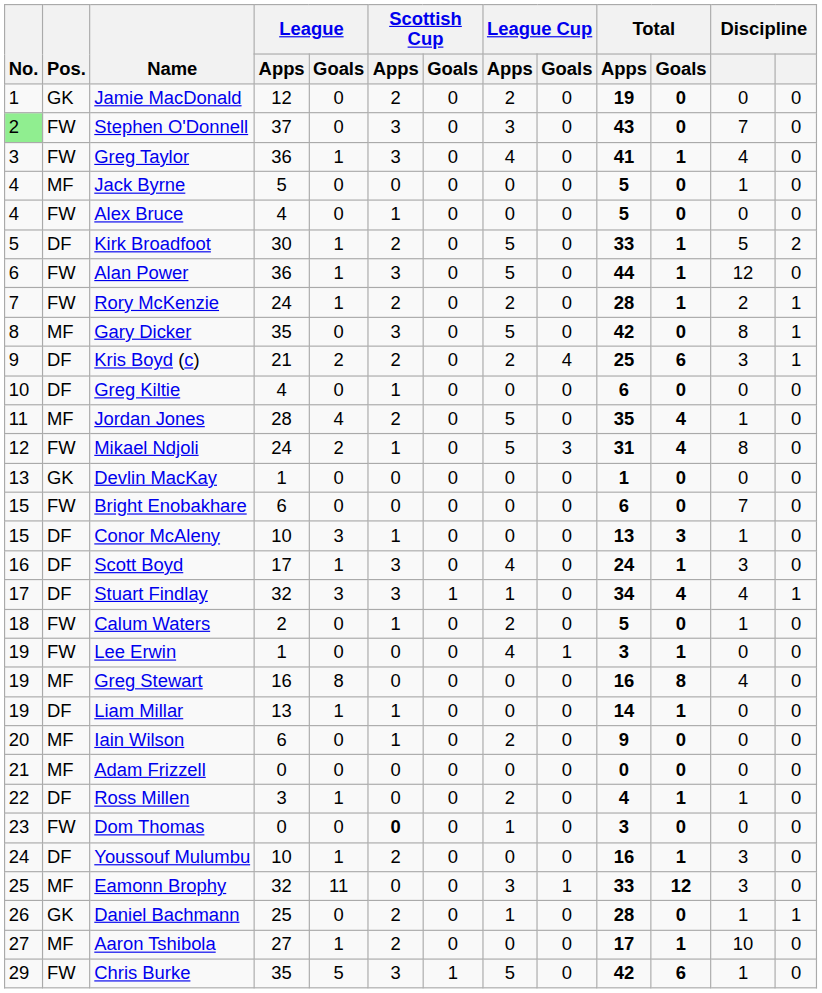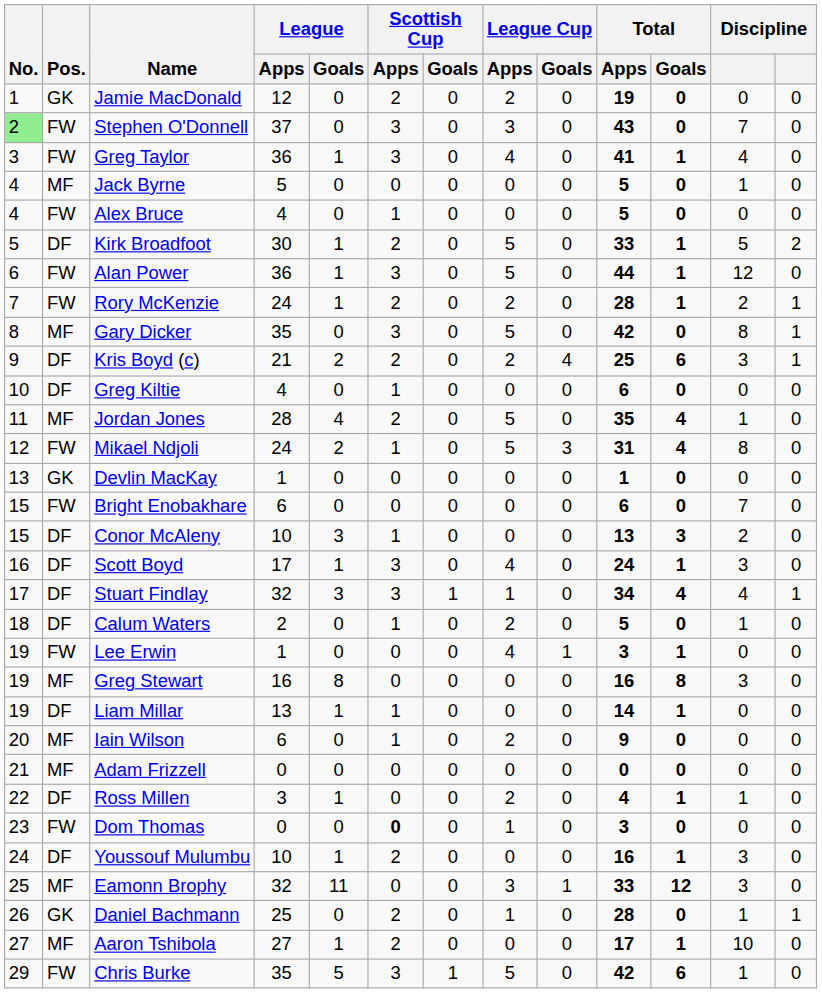Conor McAleny | column 12: 1 -> 2
Calum Waters | Pos.: FW -> DF
Greg Stewart | column 12: 4 -> 3
